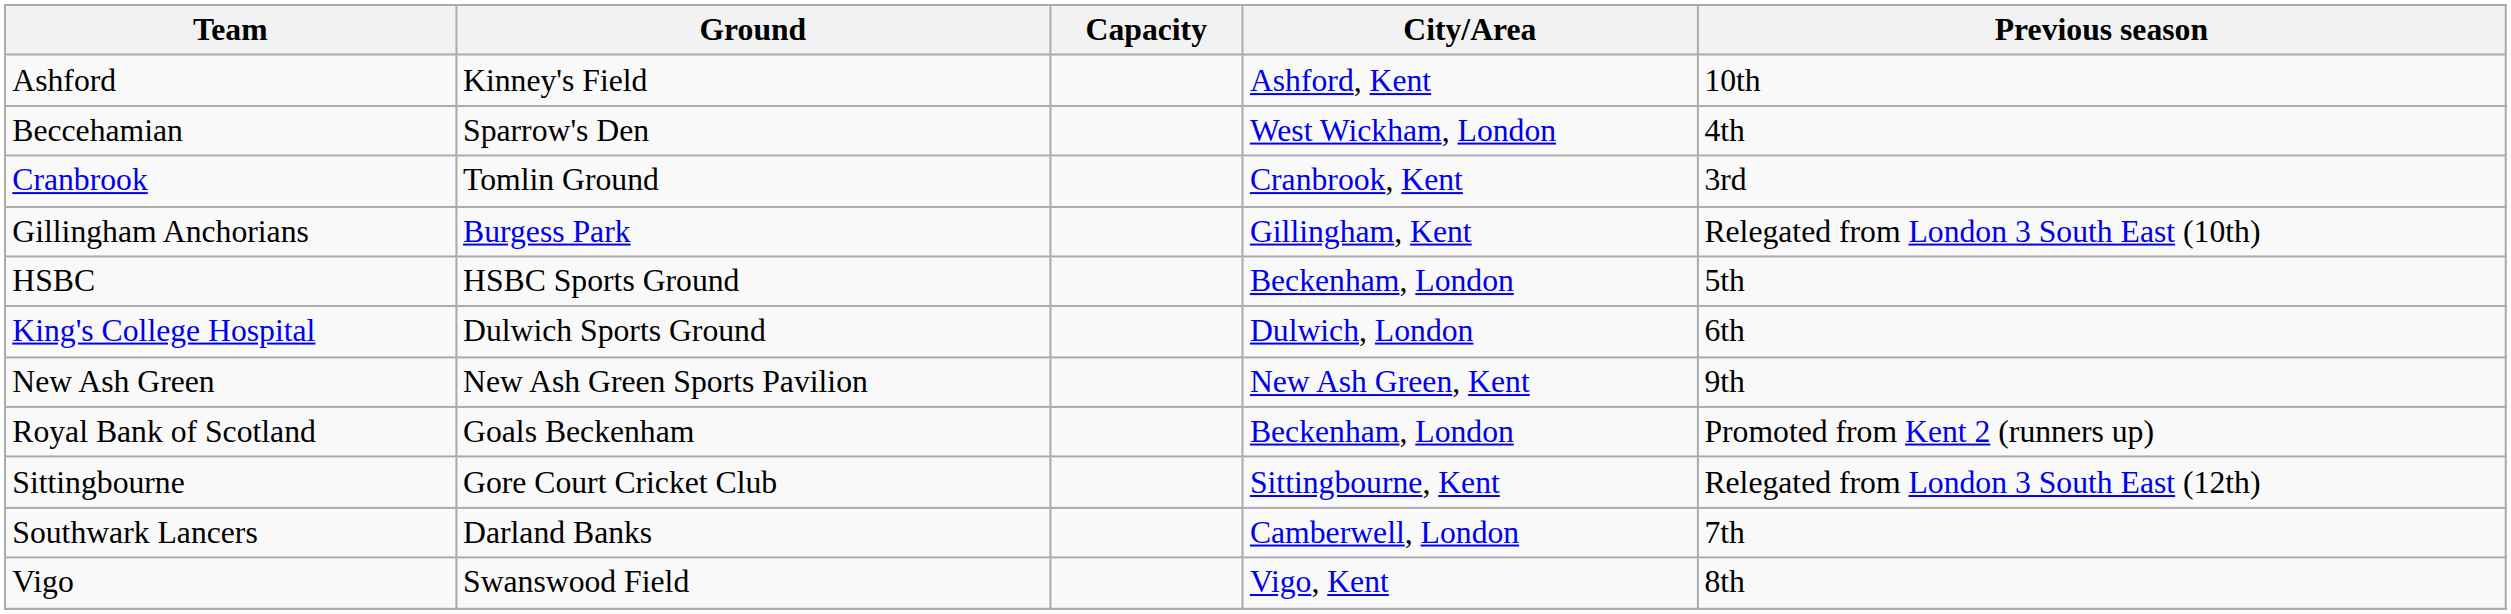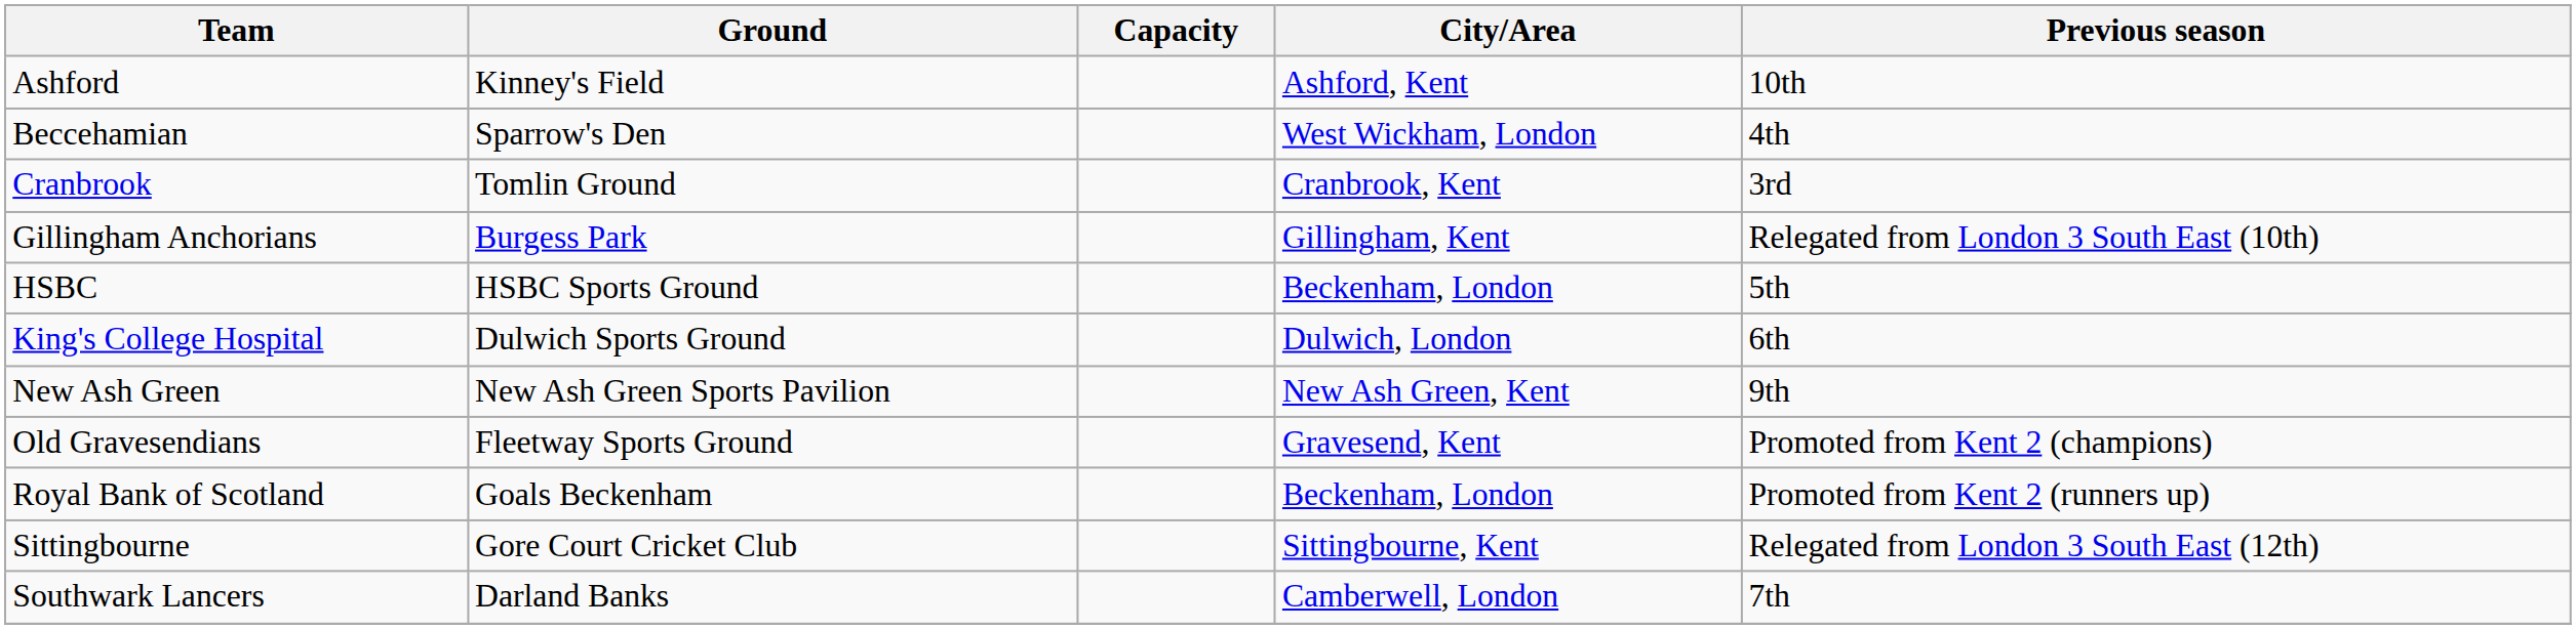+ row: Old Gravesendians | Fleetway Sports Ground | Gravesend, Kent | Promoted from Kent 2 (champions)
- row: Vigo | Swanswood Field | Vigo, Kent | 8th
